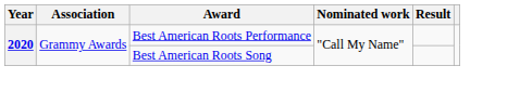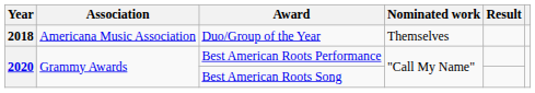+ row: 2018 | Americana Music Association | Duo/Group of the Year | Themselves
